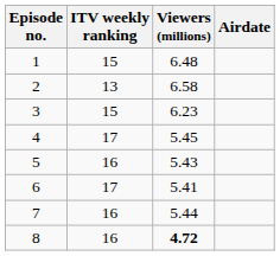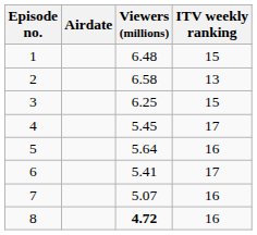columns swapped: Airdate <-> ITV weekly ranking
3 | Viewers (millions): 6.23 -> 6.25
5 | Viewers (millions): 5.43 -> 5.64
7 | Viewers (millions): 5.44 -> 5.07
